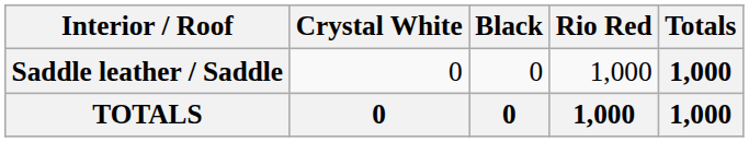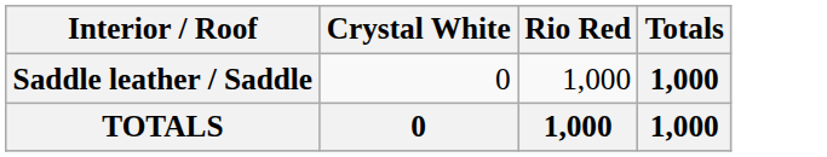- column: Black | 0 | 0
